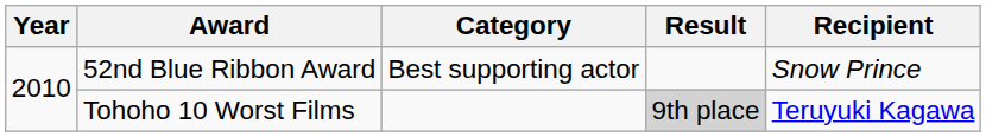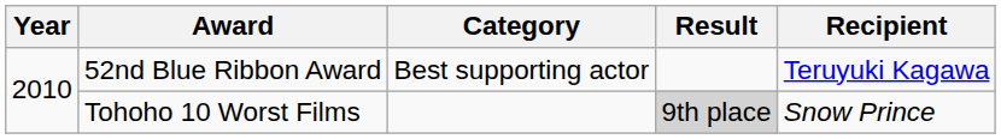52nd Blue Ribbon Award | Recipient: Snow Prince -> Teruyuki Kagawa
Tohoho 10 Worst Films | Recipient: Teruyuki Kagawa -> Snow Prince
